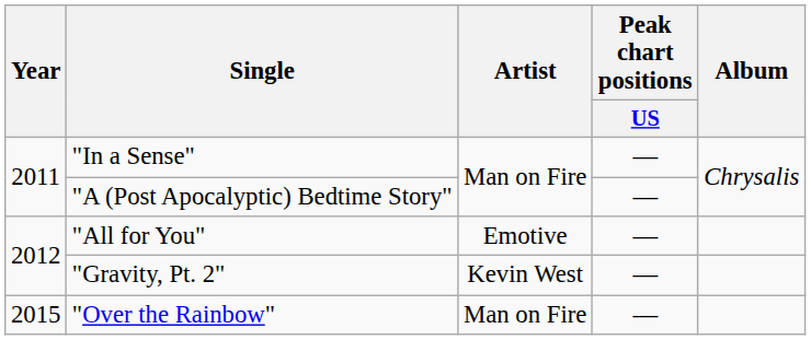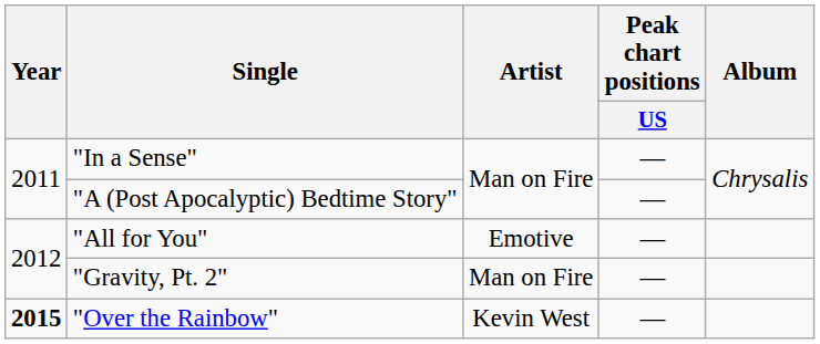"Gravity, Pt. 2" | Artist: Kevin West -> Man on Fire
"Over the Rainbow" | Year: normal -> bold
"Over the Rainbow" | Artist: Man on Fire -> Kevin West
